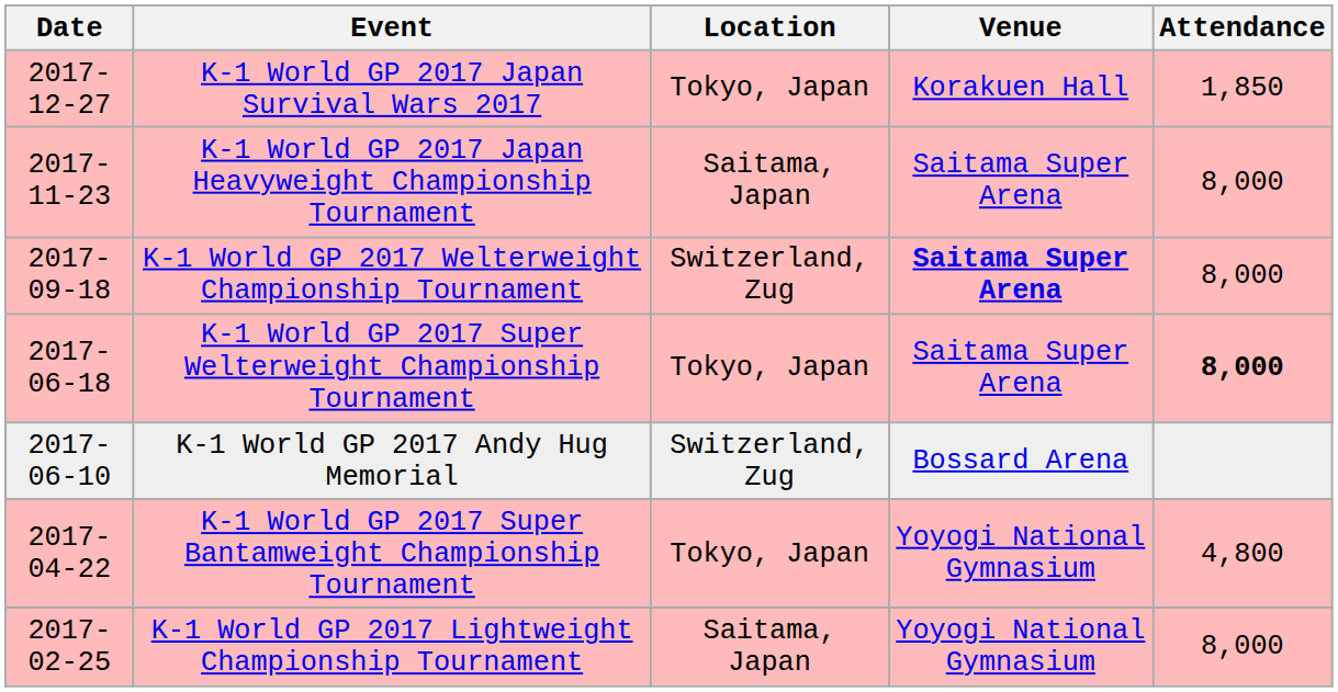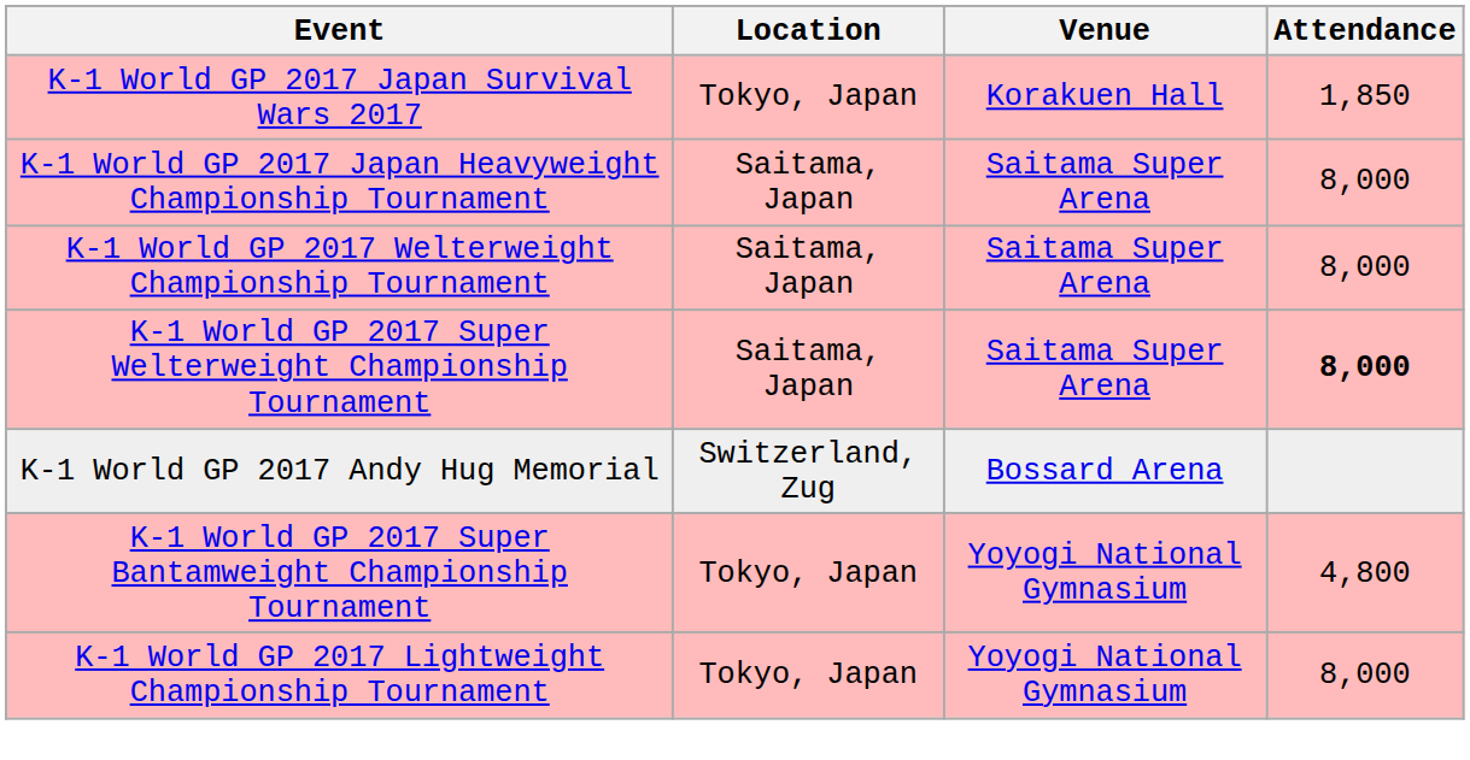- column: Date | 2017-12-27 | 2017-11-23 | 2017-09-18 | 2017-06-18 | 2017-06-10 | 2017-04-22 | 2017-02-25
K-1 World GP 2017 Welterweight Championship Tournament | Location: Switzerland, Zug -> Saitama, Japan
K-1 World GP 2017 Welterweight Championship Tournament | Venue: bold -> normal
K-1 World GP 2017 Super Welterweight Championship Tournament | Location: Tokyo, Japan -> Saitama, Japan
K-1 World GP 2017 Lightweight Championship Tournament | Location: Saitama, Japan -> Tokyo, Japan
